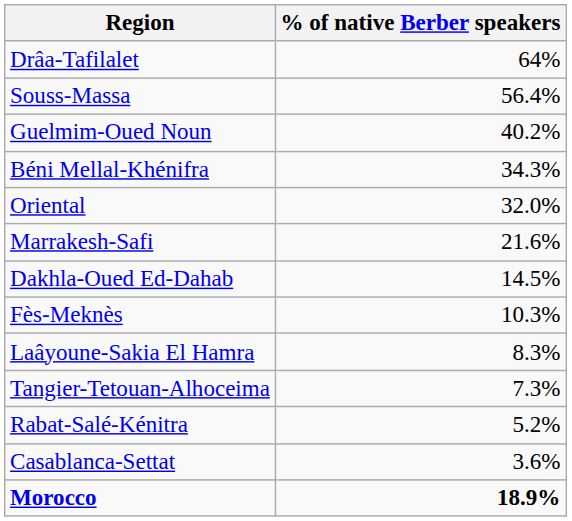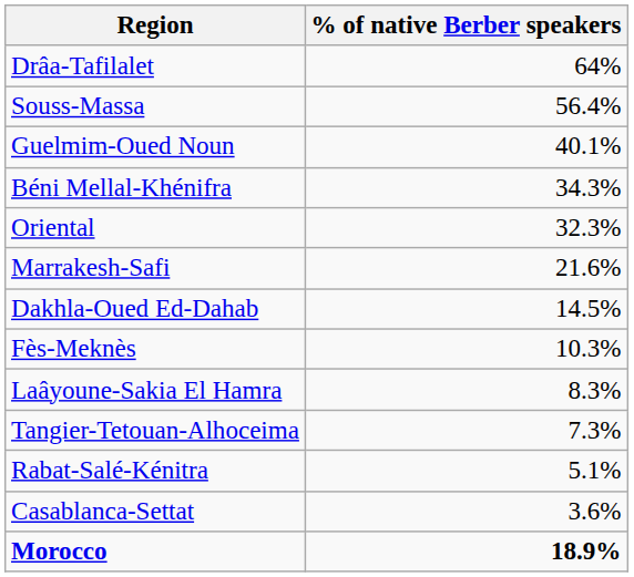Guelmim-Oued Noun | % of native Berber speakers: 40.2% -> 40.1%
Oriental | % of native Berber speakers: 32.0% -> 32.3%
Rabat-Salé-Kénitra | % of native Berber speakers: 5.2% -> 5.1%
